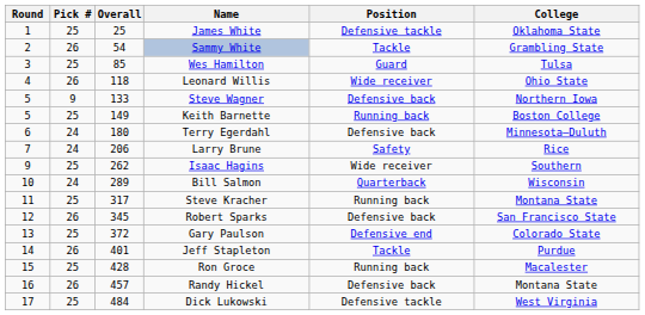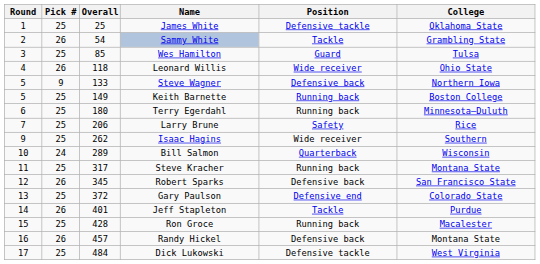Terry Egerdahl | Pick #: 24 -> 25
Terry Egerdahl | Position: Defensive back -> Running back
Larry Brune | Pick #: 24 -> 25
